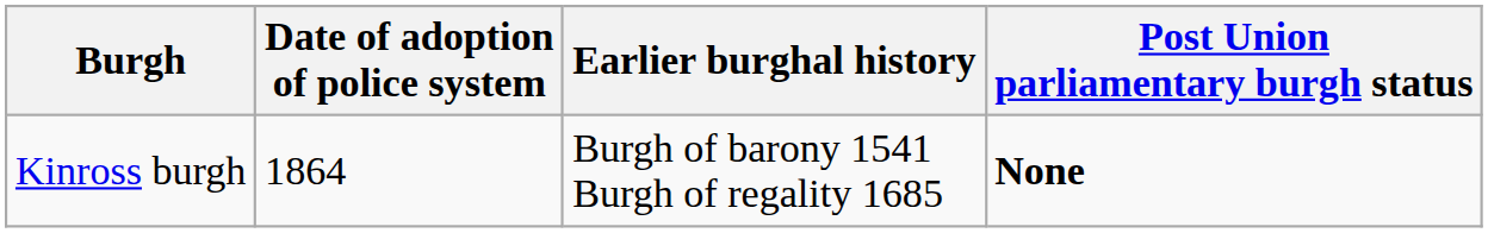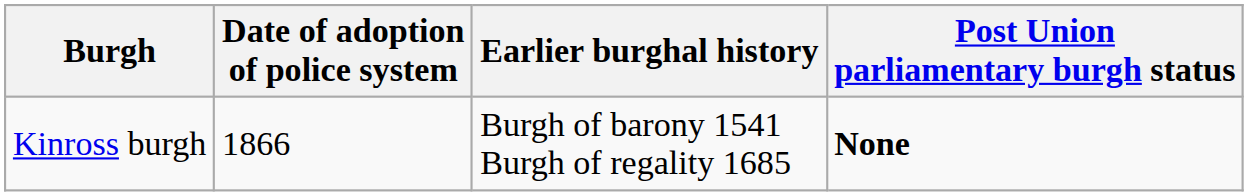Kinross burgh | Date of adoption of police system: 1864 -> 1866
